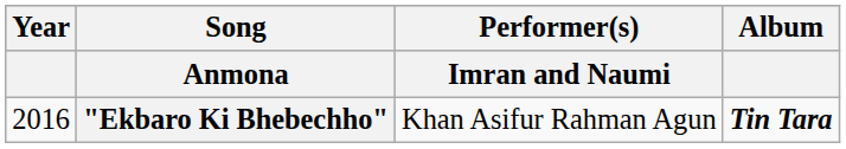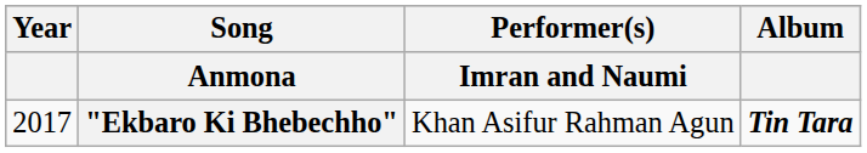"Ekbaro Ki Bhebechho" | Year: 2016 -> 2017
